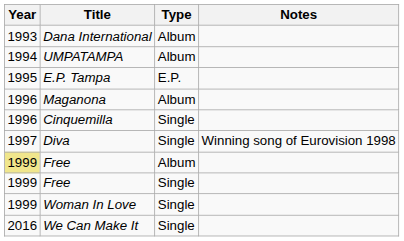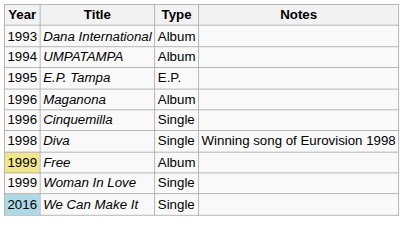Diva | Year: 1997 -> 1998
- row: 1999 | Free | Single
We Can Make It | Year: no background -> lightblue background
